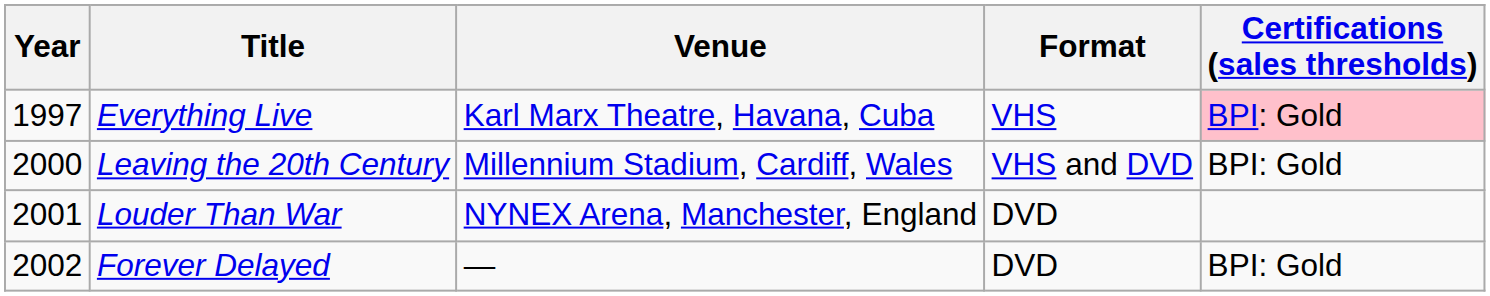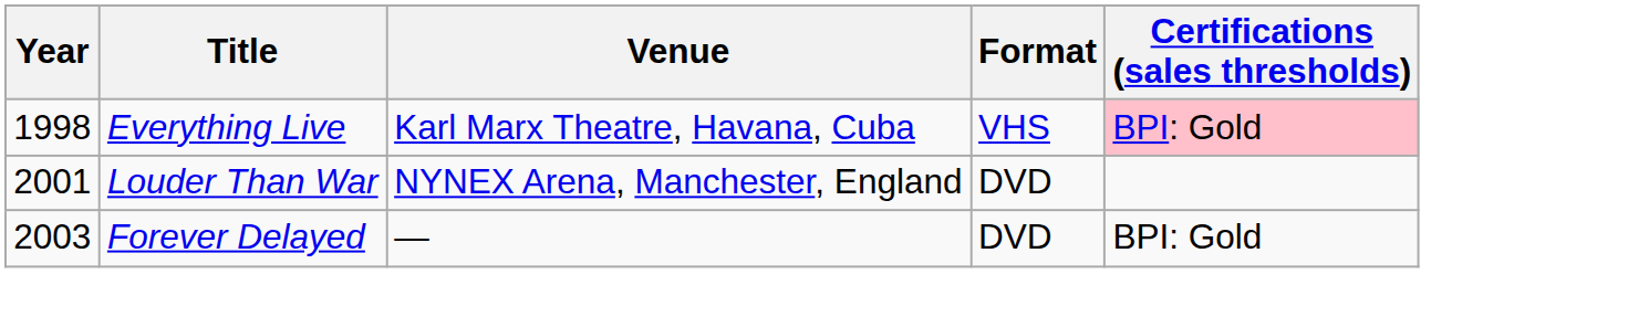Everything Live | Year: 1997 -> 1998
- row: 2000 | Leaving the 20th Century | Millennium Stadium, Cardiff, Wales | VHS and DVD | BPI: Gold
Forever Delayed | Year: 2002 -> 2003
